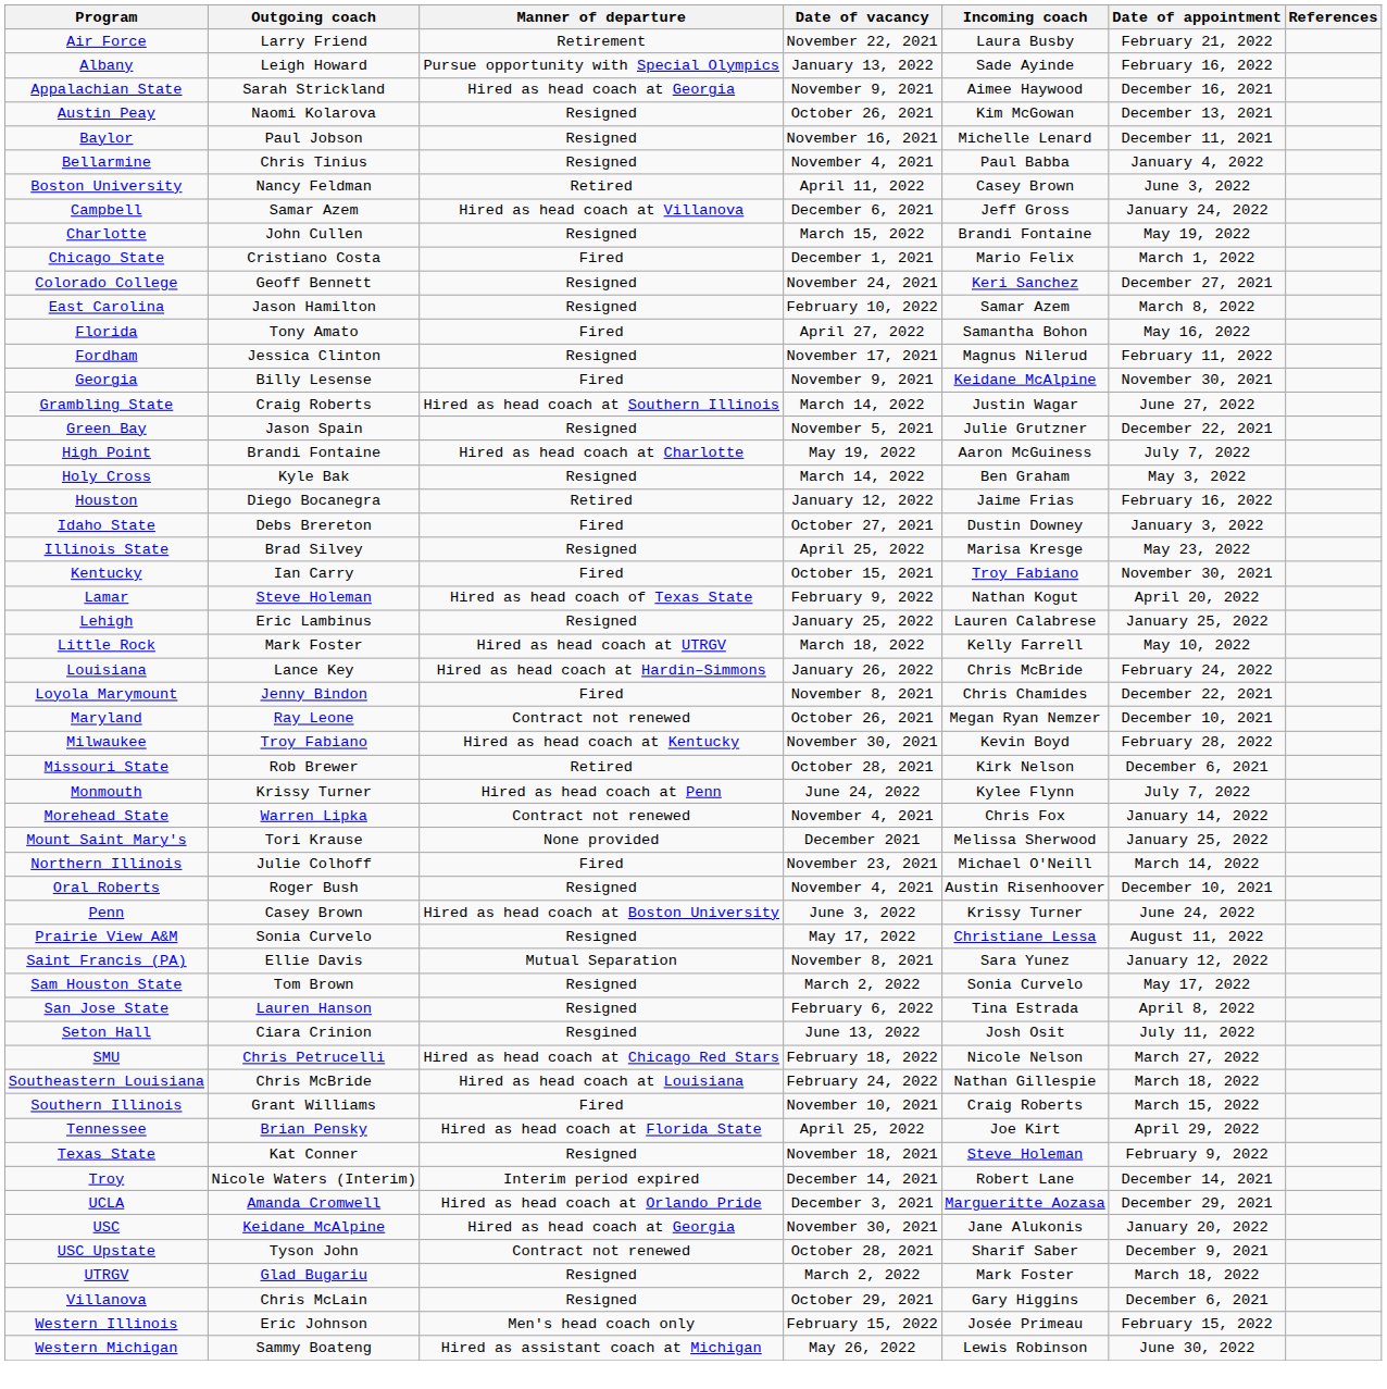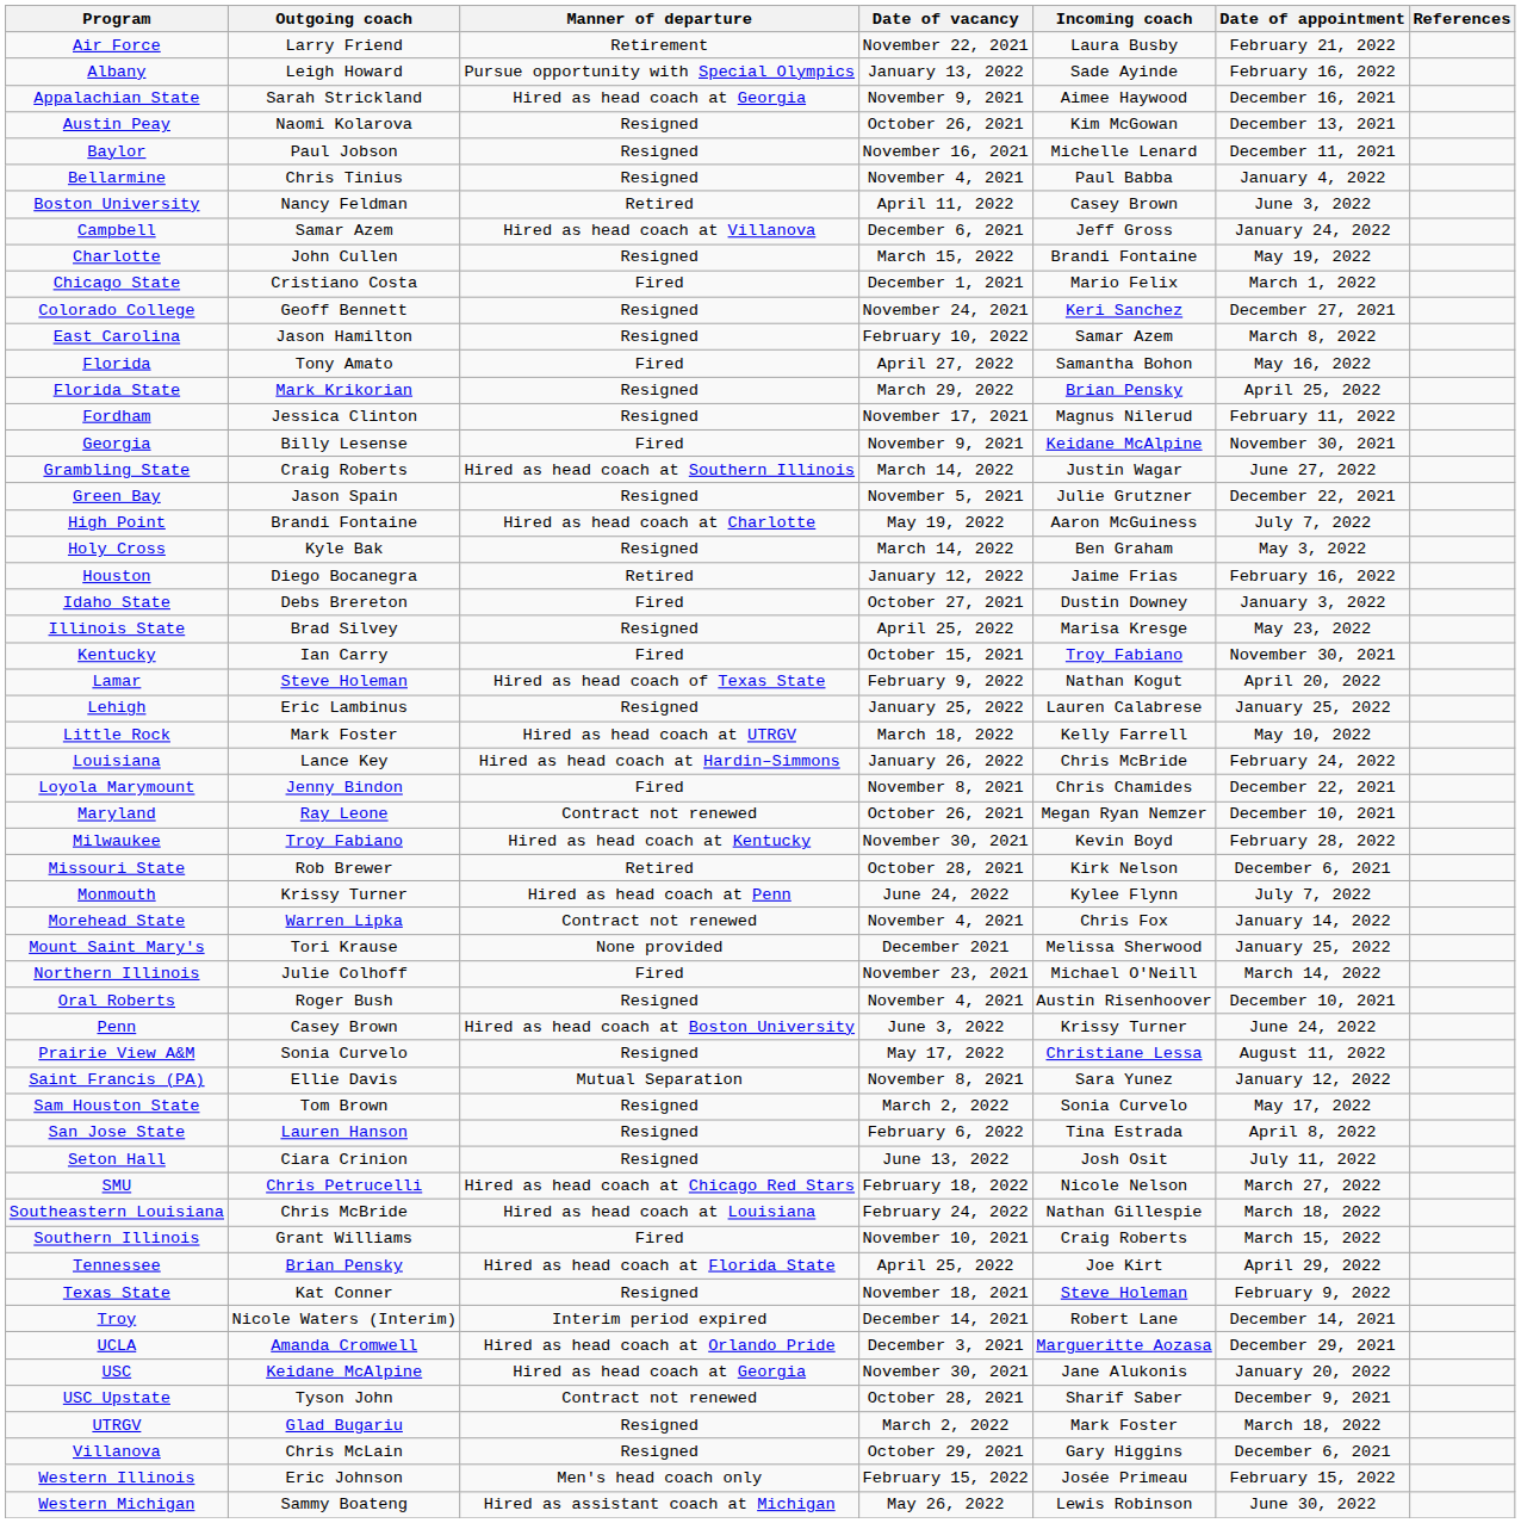+ row: Florida State | Mark Krikorian | Resigned | March 29, 2022 | Brian Pensky | April 25, 2022
Seton Hall | Manner of departure: Resgined -> Resigned
